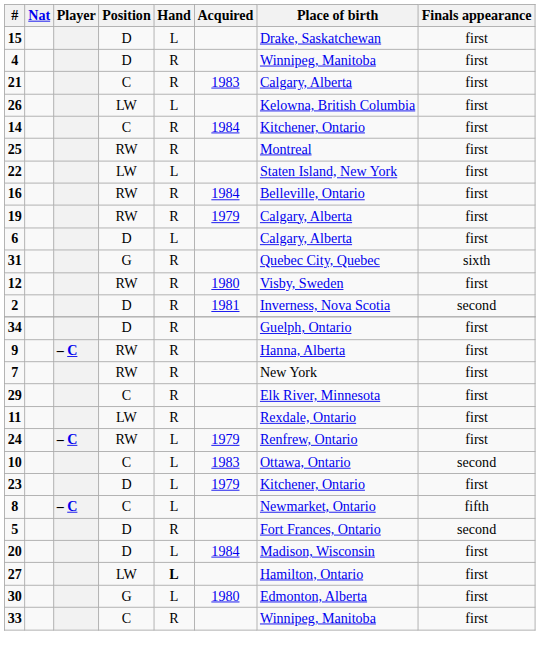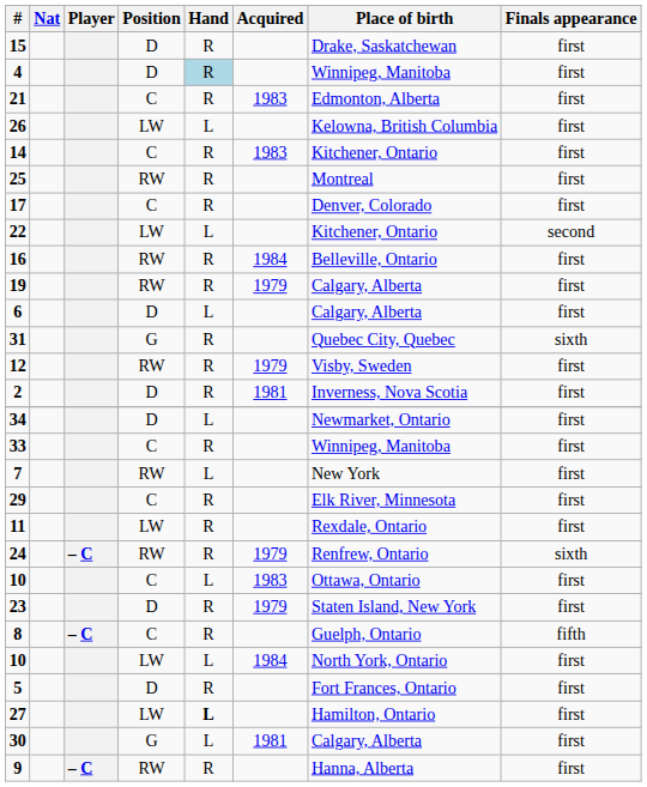15 | Hand: L -> R
4 | Hand: no background -> lightblue background
21 | Place of birth: Calgary, Alberta -> Edmonton, Alberta
14 | Acquired: 1984 -> 1983
+ row: 17 | C | R | Denver, Colorado | first
22 | Place of birth: Staten Island, New York -> Kitchener, Ontario
22 | Finals appearance: first -> second
12 | Acquired: 1980 -> 1979
2 | Finals appearance: second -> first
34 | Hand: R -> L
34 | Place of birth: Guelph, Ontario -> Newmarket, Ontario
rows swapped: 9 <-> 33
7 | Hand: R -> L
24 | Hand: L -> R
24 | Finals appearance: first -> sixth
10 / C | Finals appearance: second -> first
23 | Hand: L -> R
23 | Place of birth: Kitchener, Ontario -> Staten Island, New York
8 | Hand: L -> R
8 | Place of birth: Newmarket, Ontario -> Guelph, Ontario
+ row: 10 | LW | L | 1984 | North York, Ontario | first
5 | Finals appearance: second -> first
- row: 20 | D | L | 1984 | Madison, Wisconsin | first
30 | Acquired: 1980 -> 1981
30 | Place of birth: Edmonton, Alberta -> Calgary, Alberta
